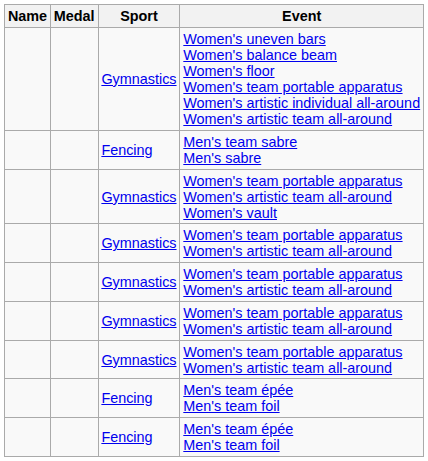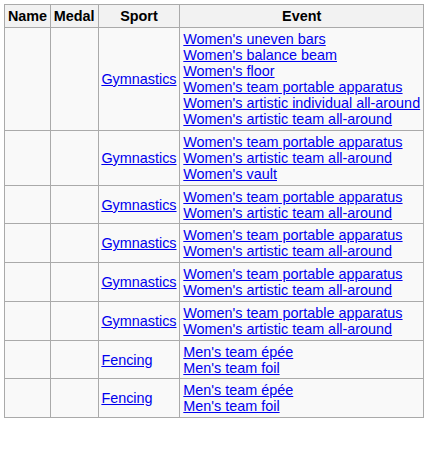- row: Fencing | Men's team sabre Men's sabre
